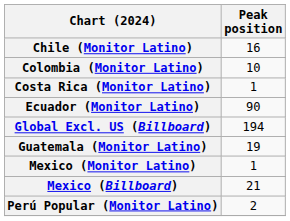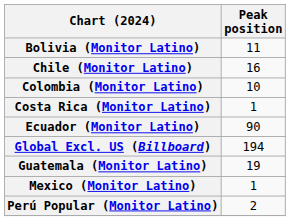+ row: Bolivia (Monitor Latino) | 11
- row: Mexico (Billboard) | 21
